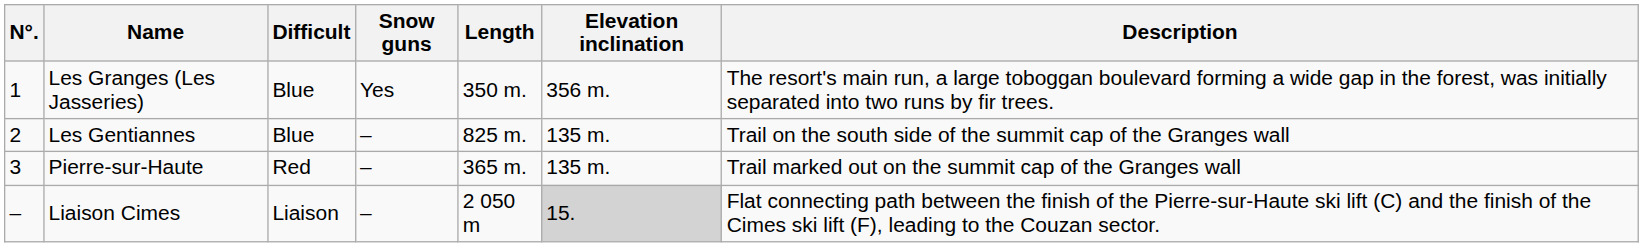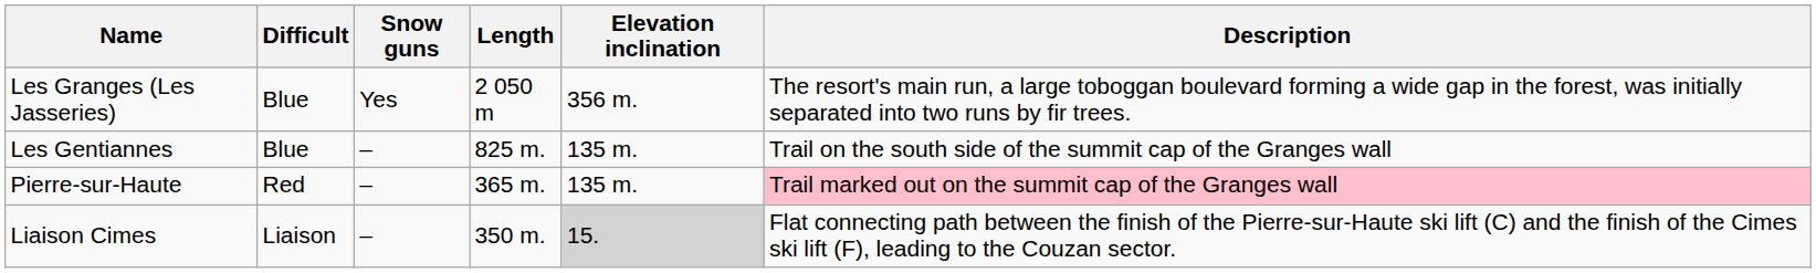- column: N°. | 1 | 2 | 3 | –
Les Granges (Les Jasseries) | Length: 350 m. -> 2 050 m
Pierre-sur-Haute | Description: no background -> pink background
Liaison Cimes | Length: 2 050 m -> 350 m.
